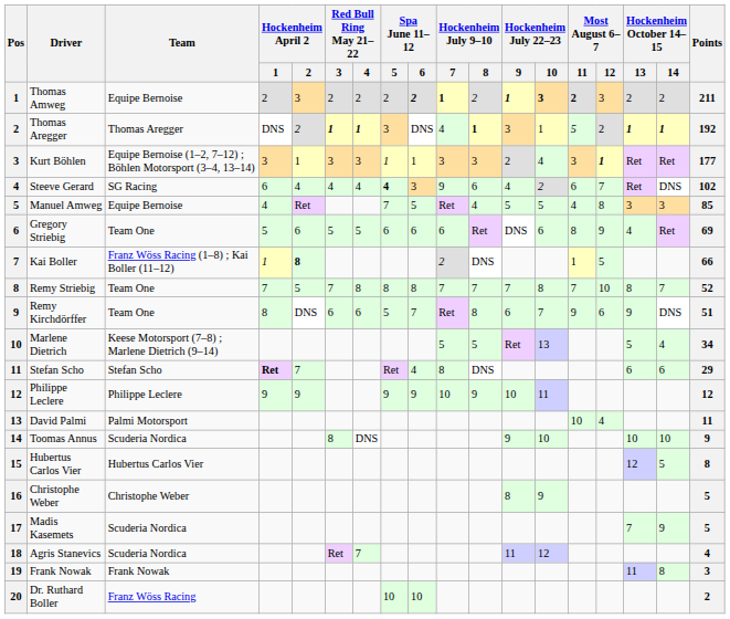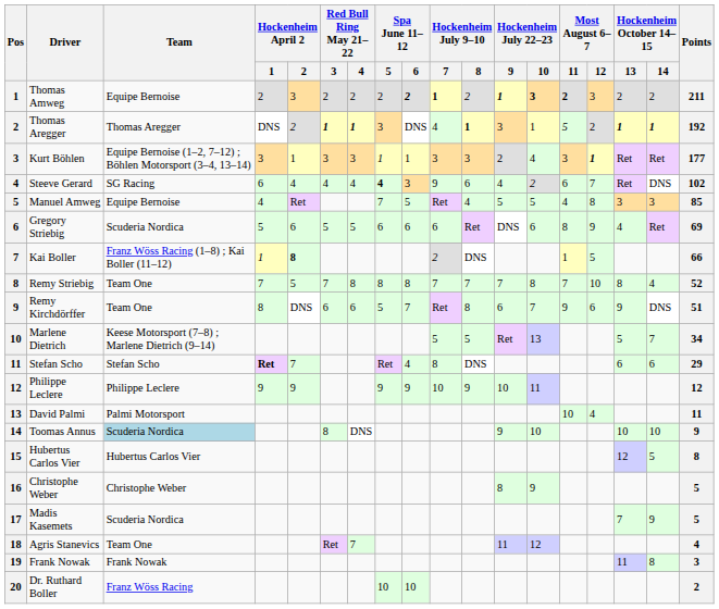Gregory Striebig | Team: Team One -> Scuderia Nordica
Remy Striebig | Hockenheim October 14–15 / 14: 7 -> 4
Marlene Dietrich | Hockenheim October 14–15 / 14: 4 -> 7
Toomas Annus | Team: no background -> lightblue background
Agris Stanevics | Team: Scuderia Nordica -> Team One
